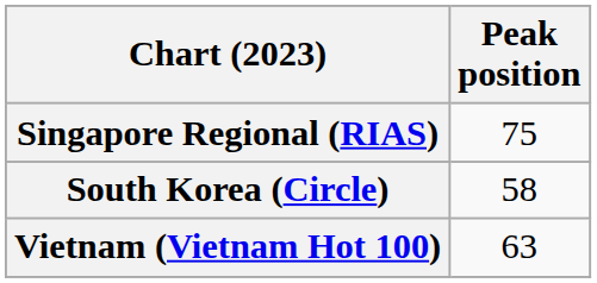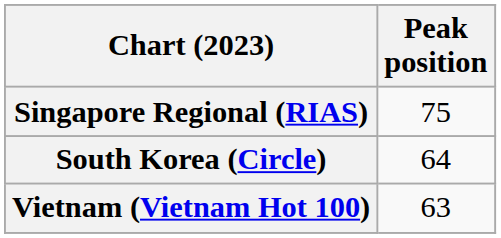South Korea (Circle) | Peak position: 58 -> 64
